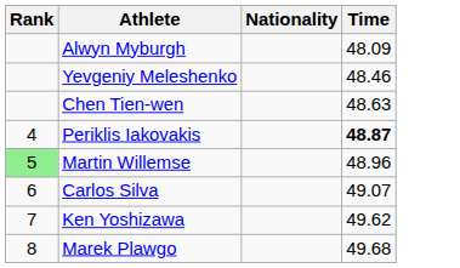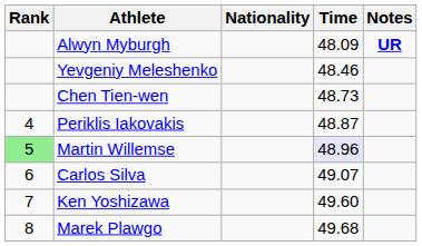+ column: Notes | UR
Chen Tien-wen | Time: 48.63 -> 48.73
Periklis Iakovakis | Time: bold -> normal
Martin Willemse | Time: no background -> lavender background
Ken Yoshizawa | Time: 49.62 -> 49.60
